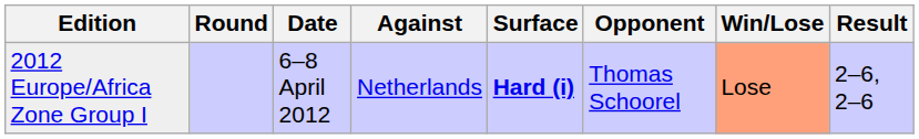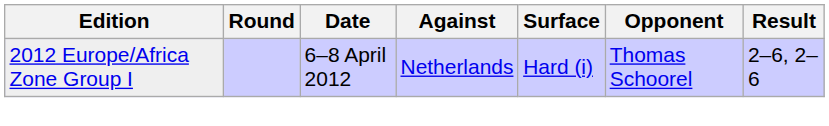- column: Win/Lose | Lose
2012 Europe/Africa Zone Group I | Surface: bold -> normal
